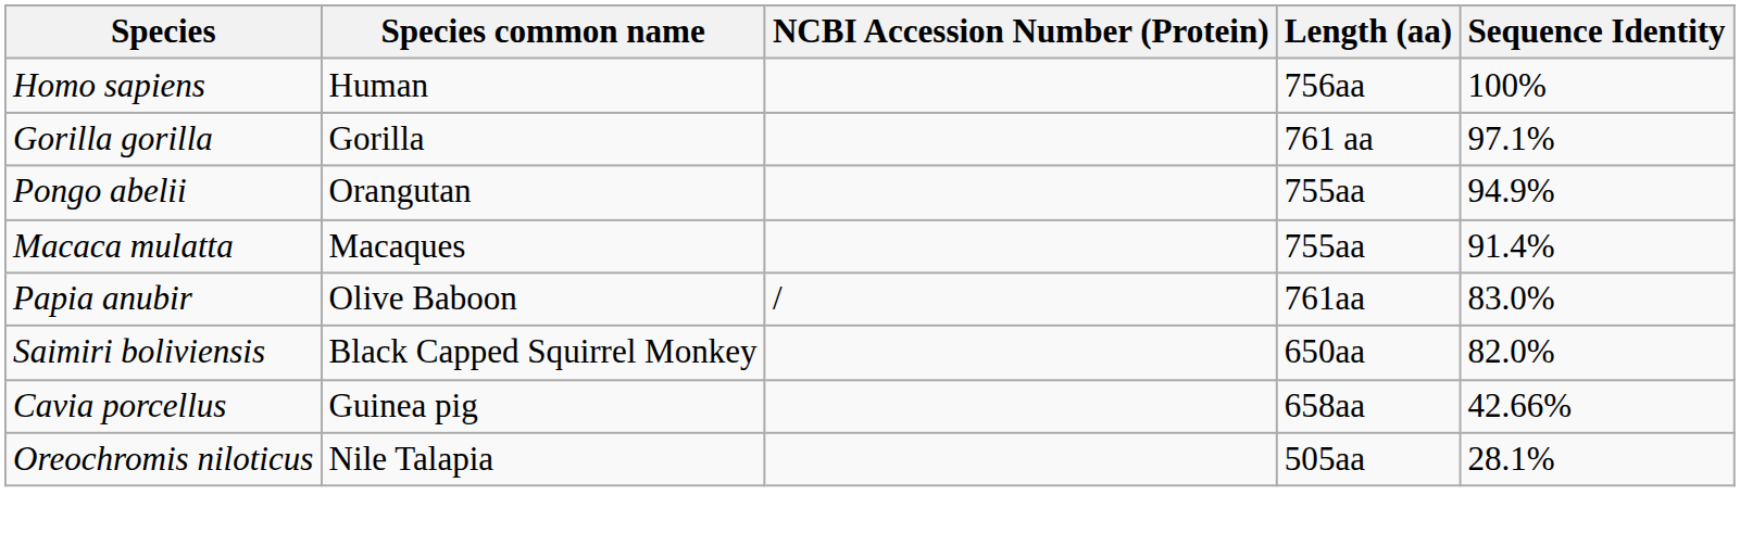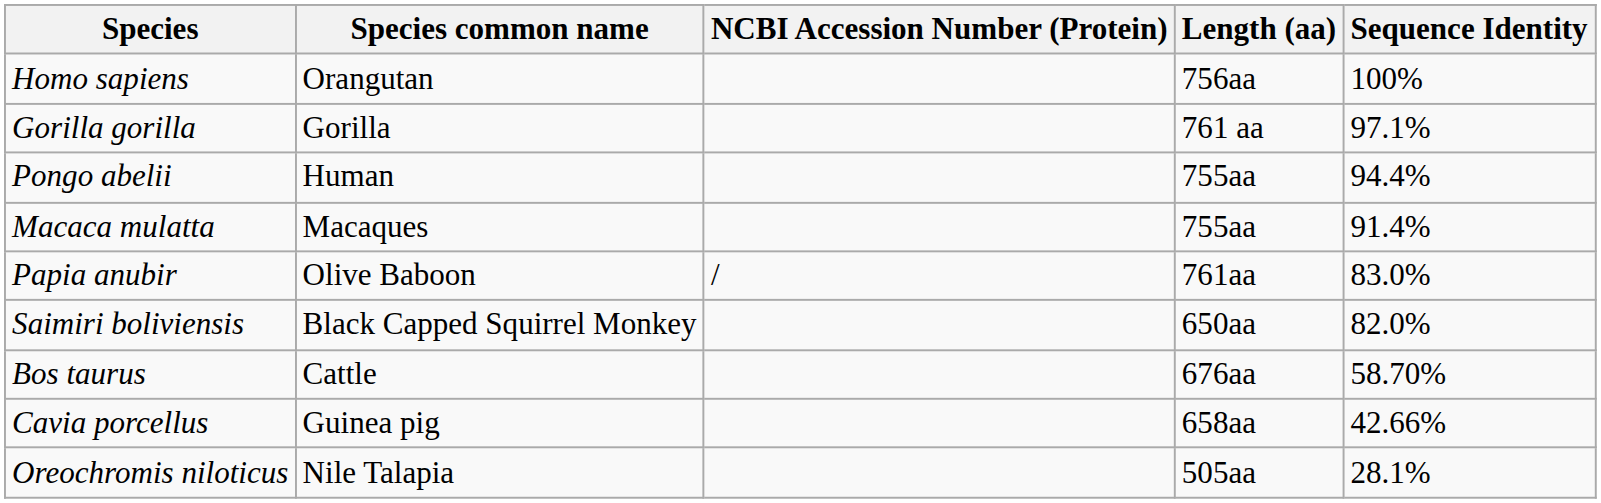Homo sapiens | Species common name: Human -> Orangutan
Pongo abelii | Species common name: Orangutan -> Human
Pongo abelii | Sequence Identity: 94.9% -> 94.4%
+ row: Bos taurus | Cattle | 676aa | 58.70%
